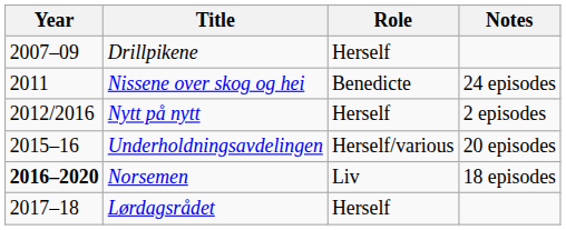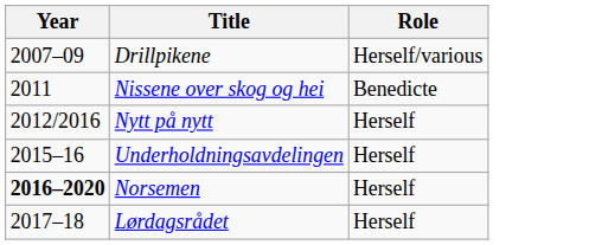- column: Notes | 24 episodes | 2 episodes | 20 episodes | 18 episodes
Drillpikene | Role: Herself -> Herself/various
Underholdningsavdelingen | Role: Herself/various -> Herself
Norsemen | Role: Liv -> Herself
